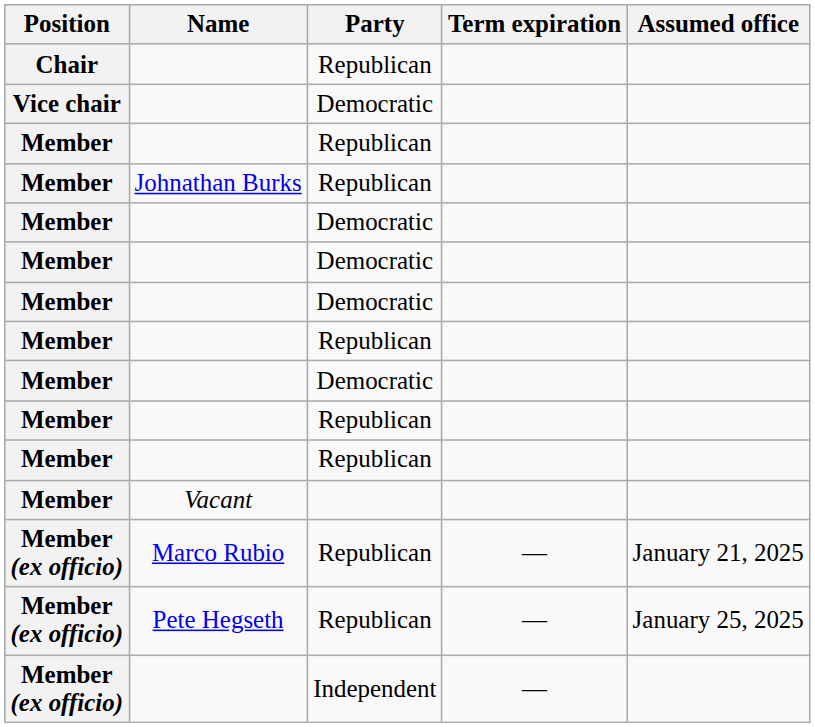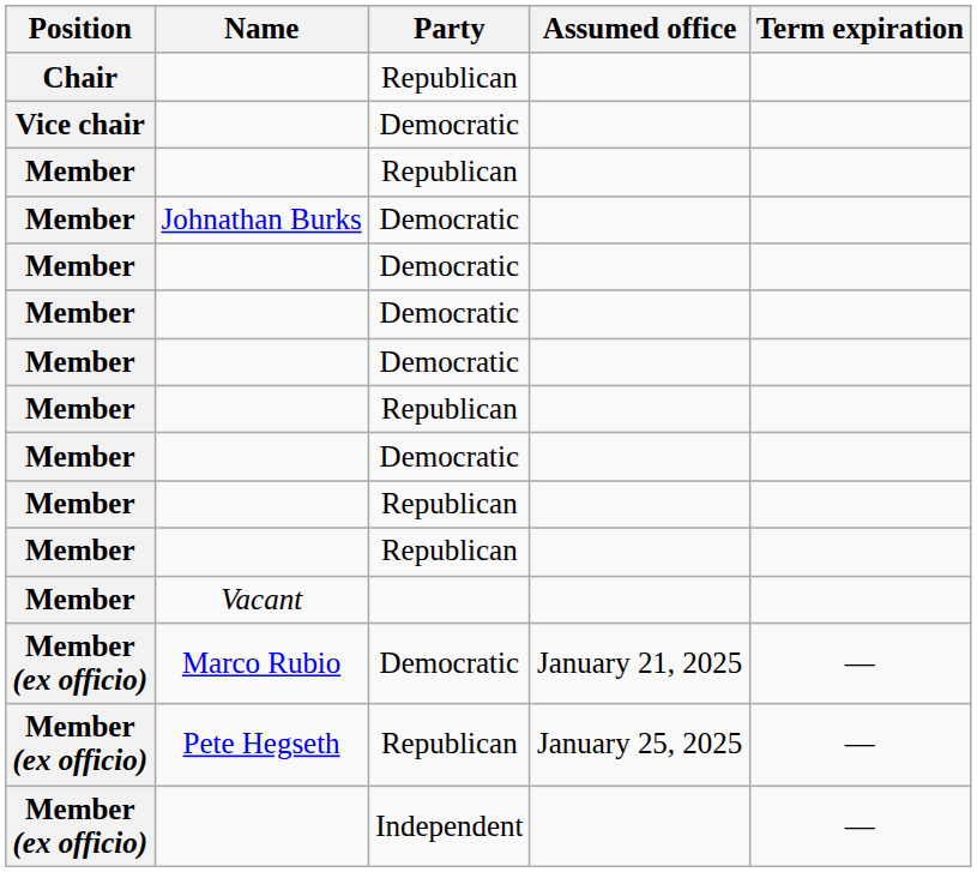columns swapped: Assumed office <-> Term expiration
Johnathan Burks | Party: Republican -> Democratic
Marco Rubio | Party: Republican -> Democratic
